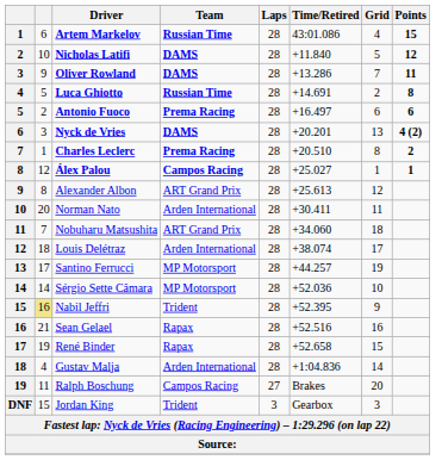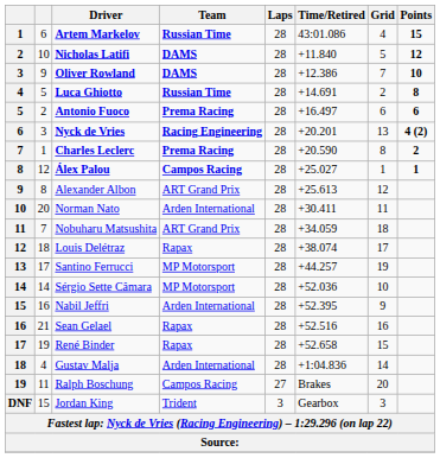Oliver Rowland | Time/Retired: +13.286 -> +12.386
Oliver Rowland | Points: 11 -> 10
Nyck de Vries | Team: DAMS -> Racing Engineering
Charles Leclerc | Time/Retired: +20.510 -> +20.590
Nobuharu Matsushita | Time/Retired: +34.060 -> +34.059
Louis Delétraz | Team: Arden International -> Rapax
Nabil Jeffri | column 2: khaki background -> no background
Nabil Jeffri | Team: Trident -> Arden International
